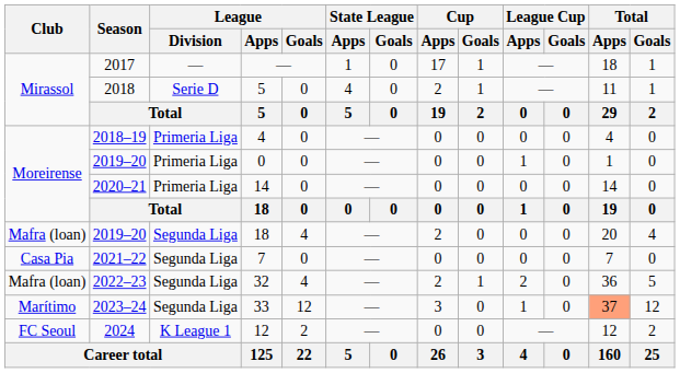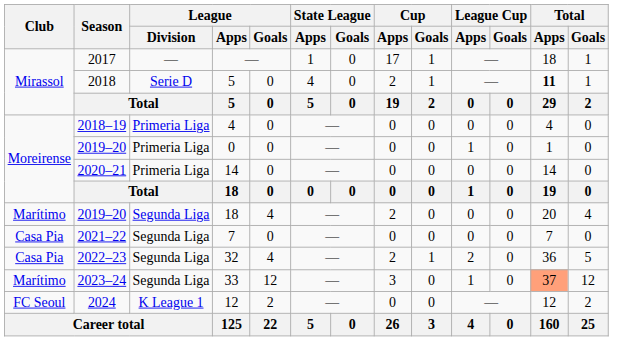2018 / 5 | Total / Apps: normal -> bold
2019–20 / 18 | Club: Mafra (loan) -> Marítimo
32 | Club: Mafra (loan) -> Casa Pia
